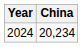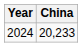2024 | China: 20,234 -> 20,233
